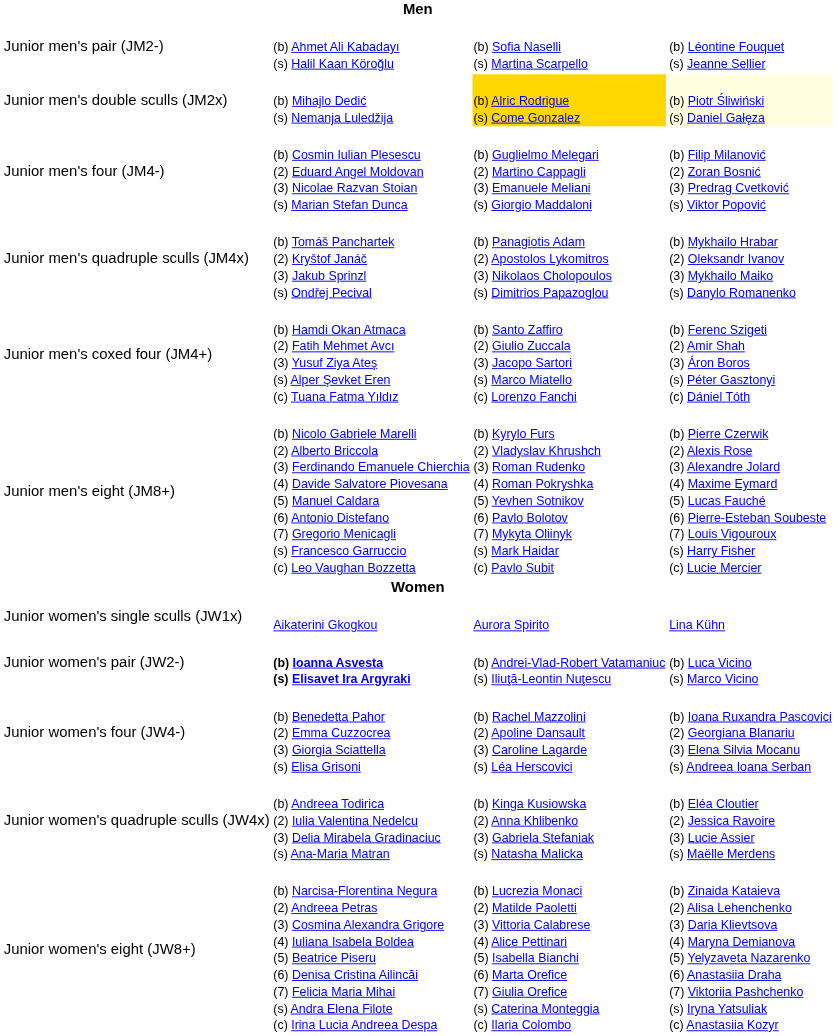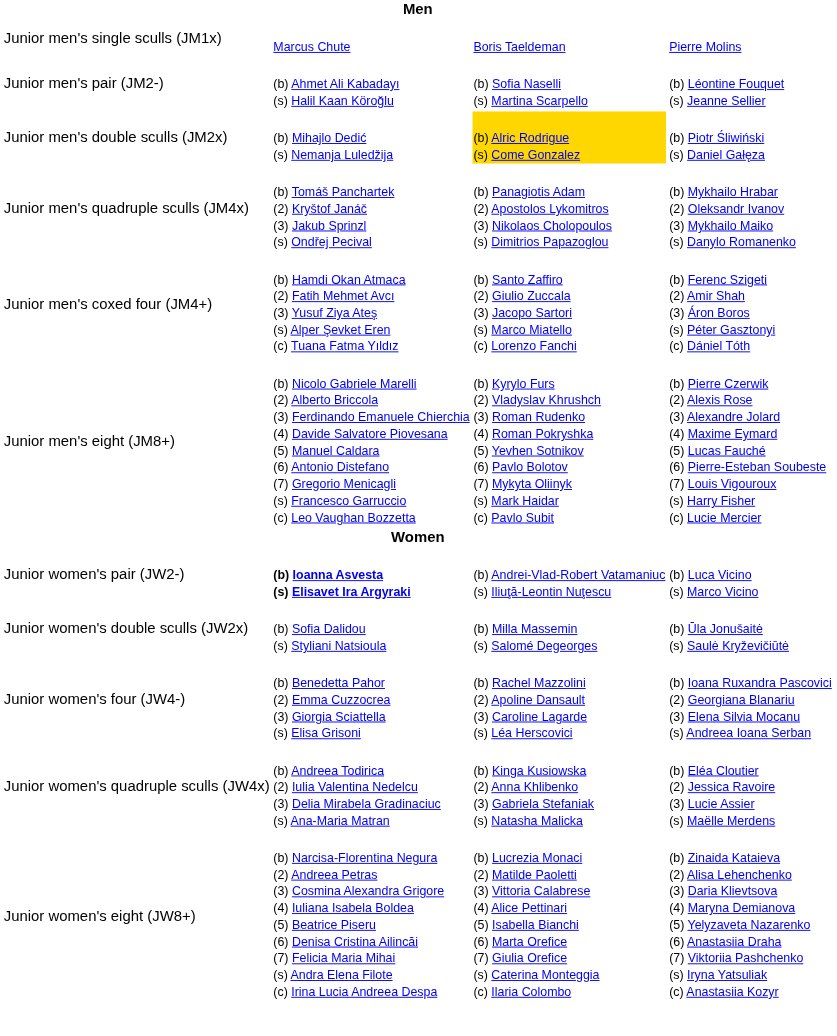+ row: Junior men's single sculls (JM1x) | Marcus Chute | Boris Taeldeman | Pierre Molins
Junior men's double sculls (JM2x) | column 4: lightyellow background -> no background
- row: Junior men's four (JM4-) | (b) Cosmin Iulian Plesescu (2) Eduard Angel Moldovan (3) Nicolae Razvan Stoian (s) Marian Stefan Dunca | (b) Guglielmo Melegari (2) Martino Cappagli (3) Emanuele Meliani (s) Giorgio Maddaloni | (b) Filip Milanović (2) Zoran Bosnić (3) Predrag Cvetković (s) Viktor Popović
- row: Junior women's single sculls (JW1x) | Aikaterini Gkogkou | Aurora Spirito | Lina Kühn
+ row: Junior women's double sculls (JW2x) | (b) Sofia Dalidou (s) Styliani Natsioula | (b) Milla Massemin (s) Salomé Degeorges | (b) Ūla Jonušaitė (s) Saulė Kryževičiūtė
